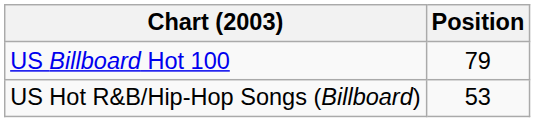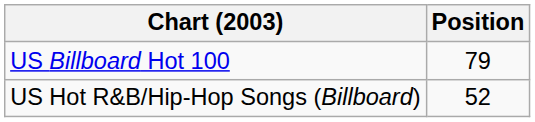US Hot R&B/Hip-Hop Songs (Billboard) | Position: 53 -> 52
